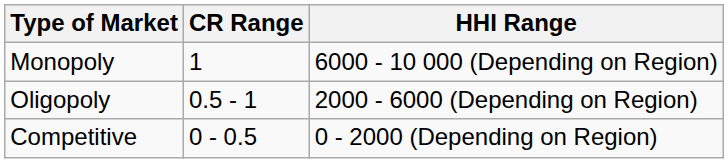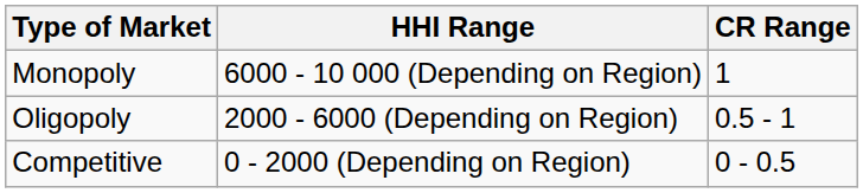columns swapped: CR Range <-> HHI Range
